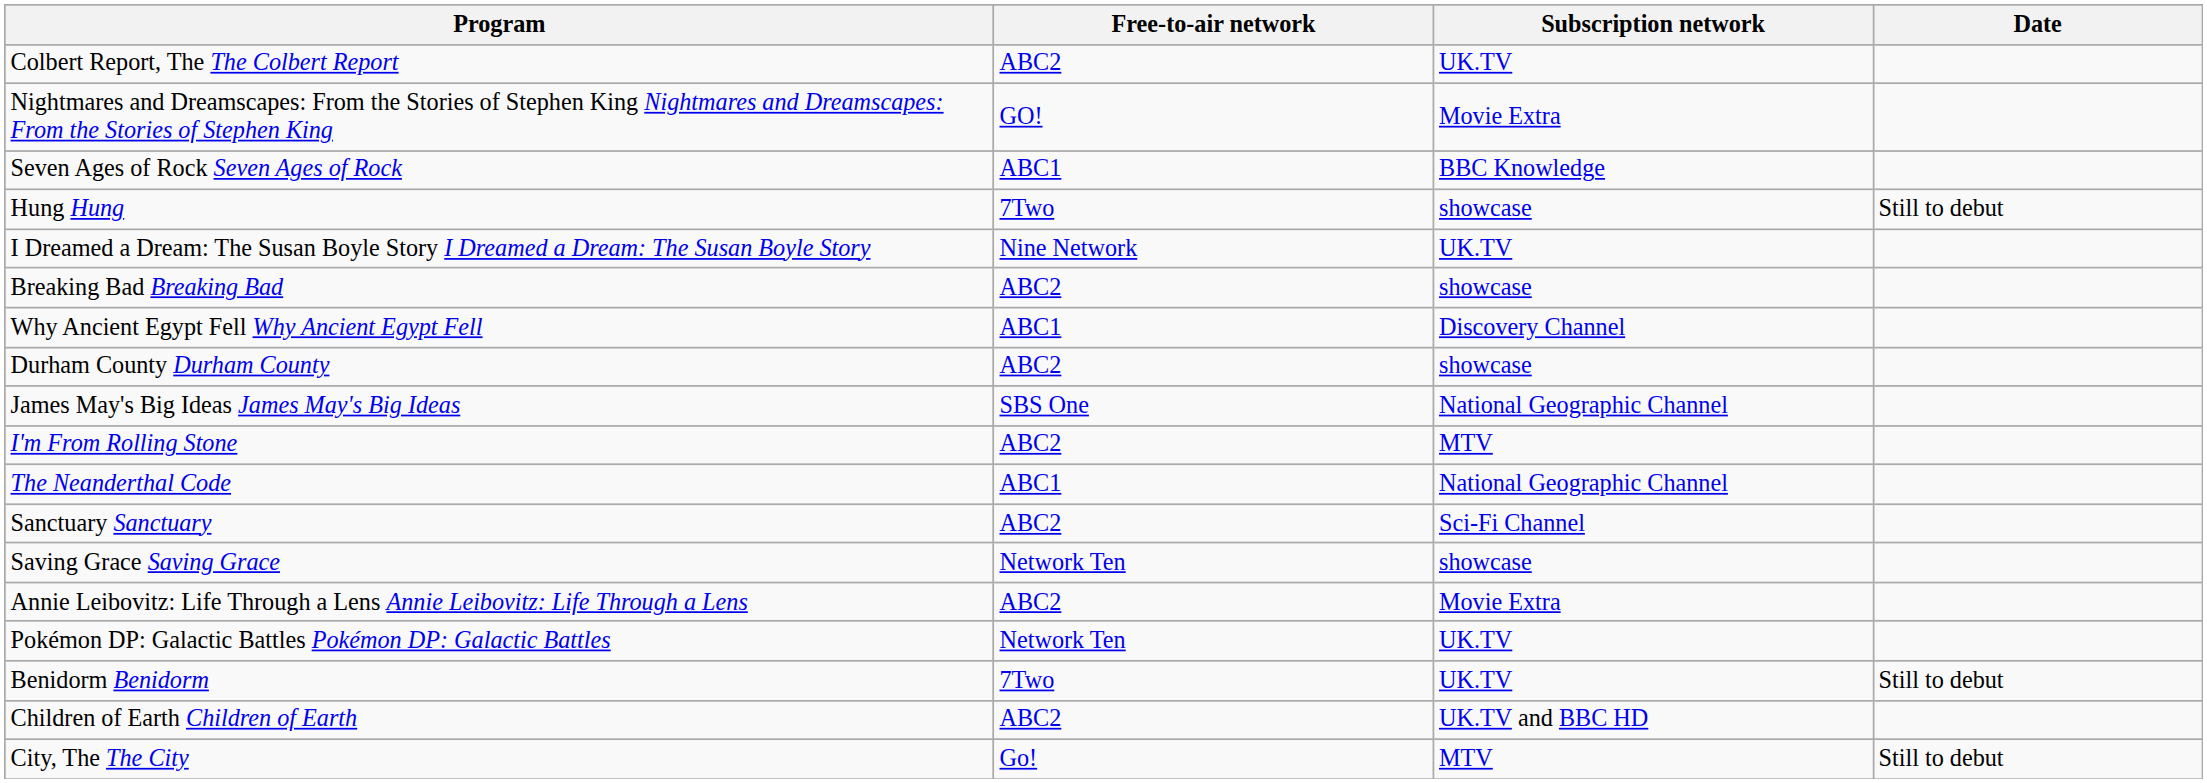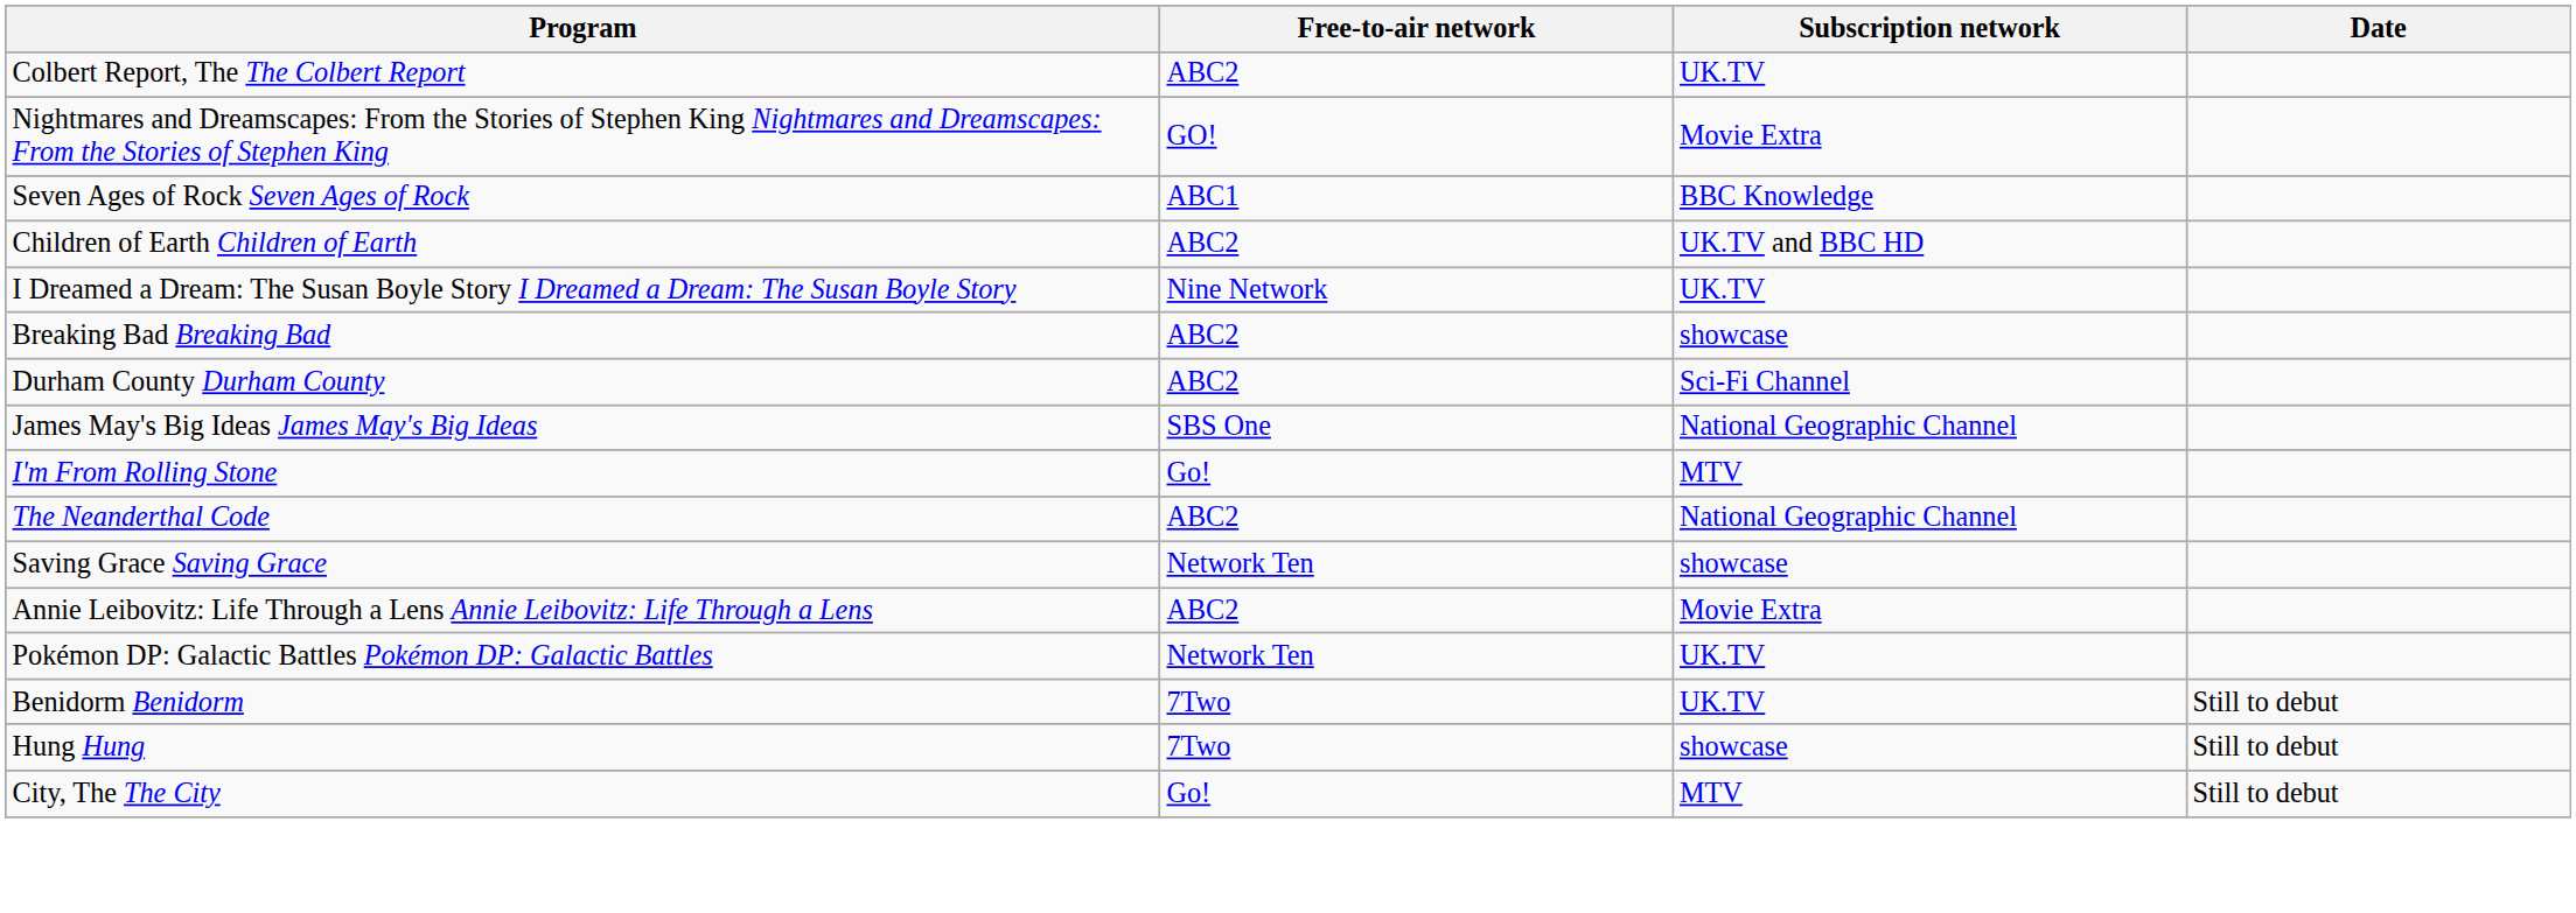rows swapped: Children of Earth Children of Earth <-> Hung Hung
- row: Why Ancient Egypt Fell Why Ancient Egypt Fell | ABC1 | Discovery Channel
Durham County Durham County | Subscription network: showcase -> Sci-Fi Channel
I'm From Rolling Stone | Free-to-air network: ABC2 -> Go!
The Neanderthal Code | Free-to-air network: ABC1 -> ABC2
- row: Sanctuary Sanctuary | ABC2 | Sci-Fi Channel
